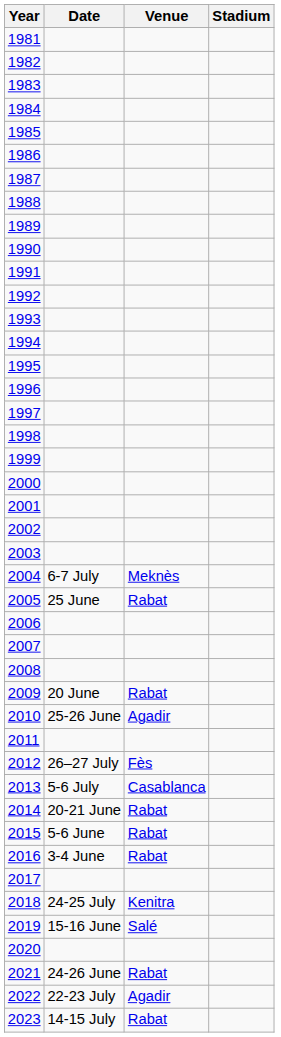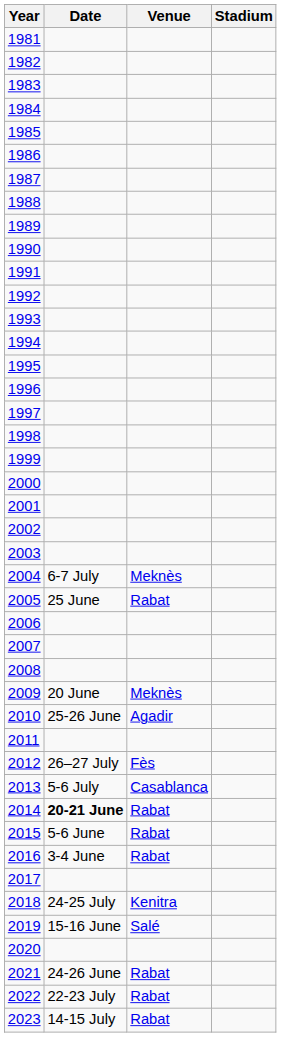2009 | Venue: Rabat -> Meknès
2014 | Date: normal -> bold
2022 | Venue: Agadir -> Rabat
